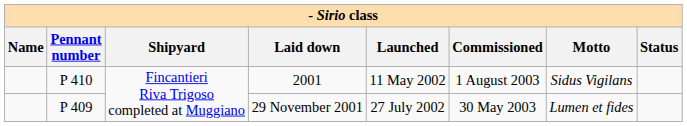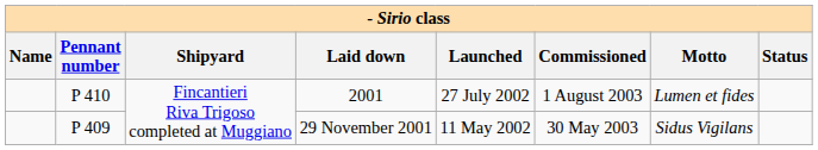2001 | Launched: 11 May 2002 -> 27 July 2002
2001 | Motto: Sidus Vigilans -> Lumen et fides
29 November 2001 | Launched: 27 July 2002 -> 11 May 2002
29 November 2001 | Motto: Lumen et fides -> Sidus Vigilans
